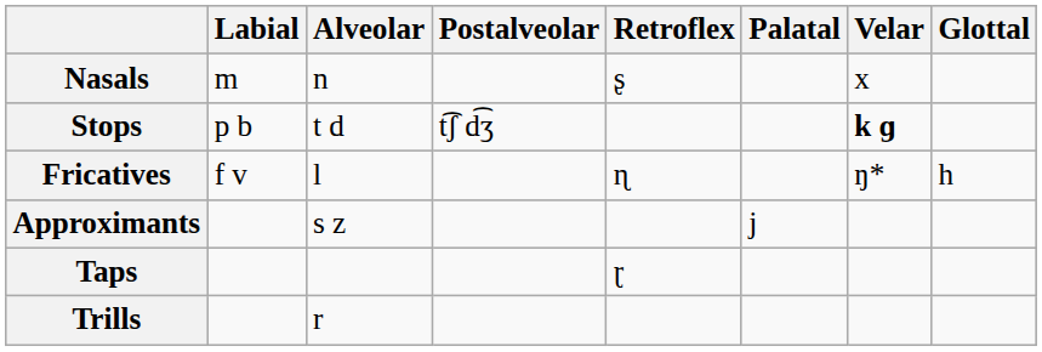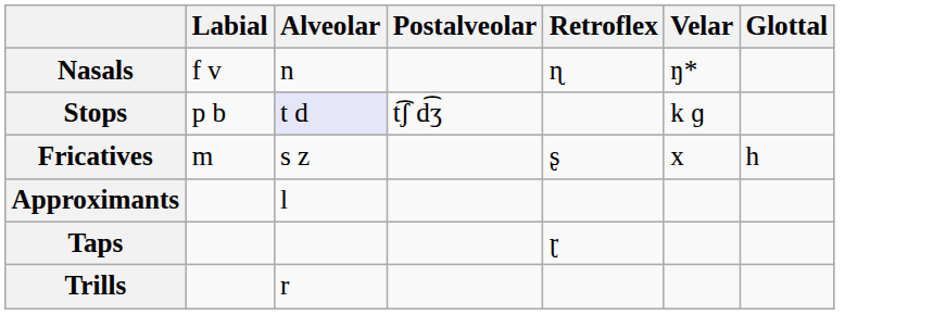- column: Palatal | j
Nasals | Labial: m -> f v
Nasals | Retroflex: ʂ -> ɳ
Nasals | Velar: x -> ŋ*
Stops | Alveolar: no background -> lavender background
Stops | Velar: bold -> normal
Fricatives | Labial: f v -> m
Fricatives | Alveolar: l -> s z
Fricatives | Retroflex: ɳ -> ʂ
Fricatives | Velar: ŋ* -> x
Approximants | Alveolar: s z -> l
